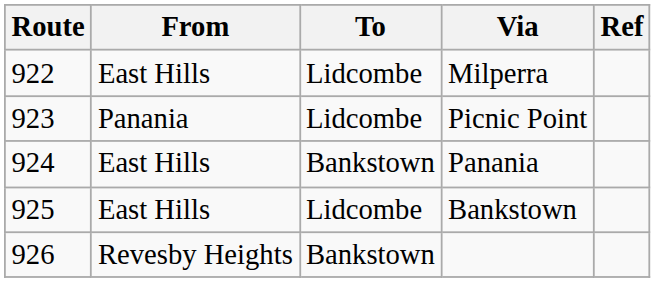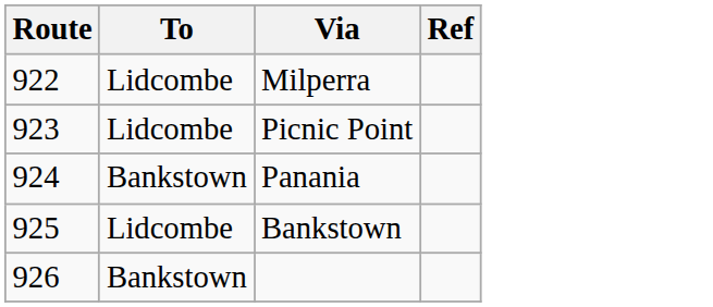- column: From | East Hills | Panania | East Hills | East Hills | Revesby Heights
